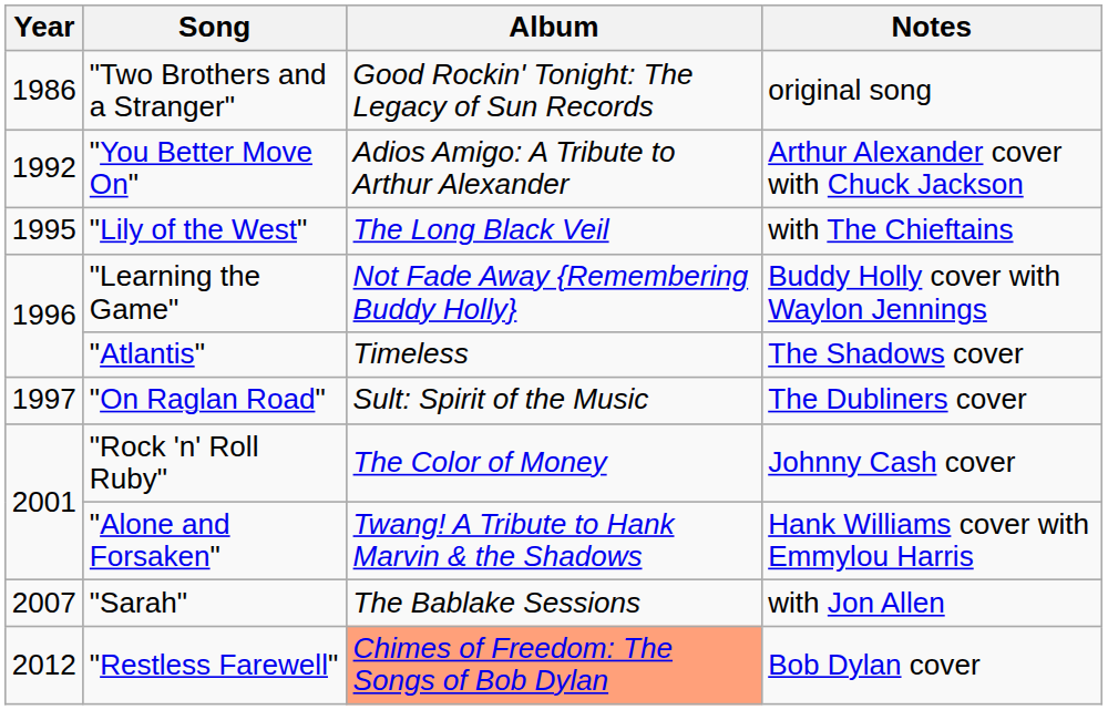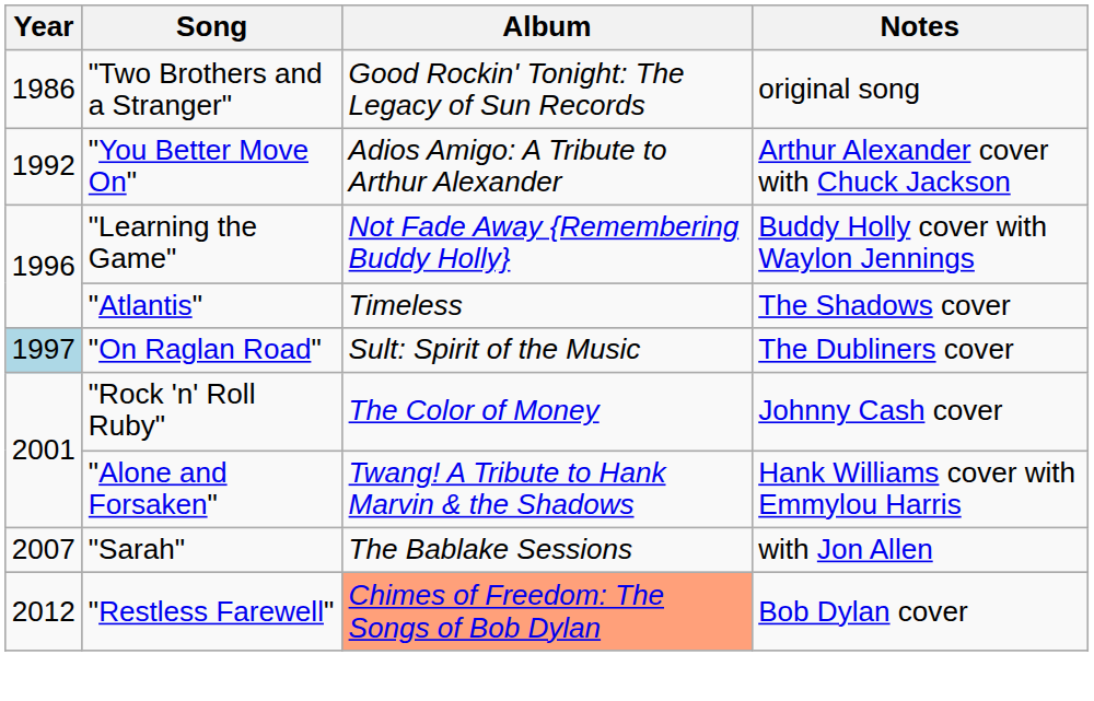- row: 1995 | "Lily of the West" | The Long Black Veil | with The Chieftains
"On Raglan Road" | Year: no background -> lightblue background
